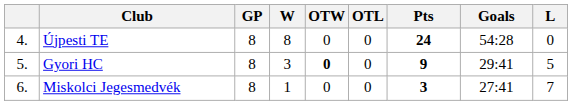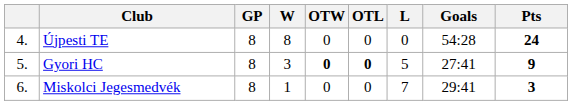columns swapped: L <-> Pts
Gyori HC | OTL: normal -> bold
Gyori HC | Goals: 29:41 -> 27:41
Miskolci Jegesmedvék | Goals: 27:41 -> 29:41
